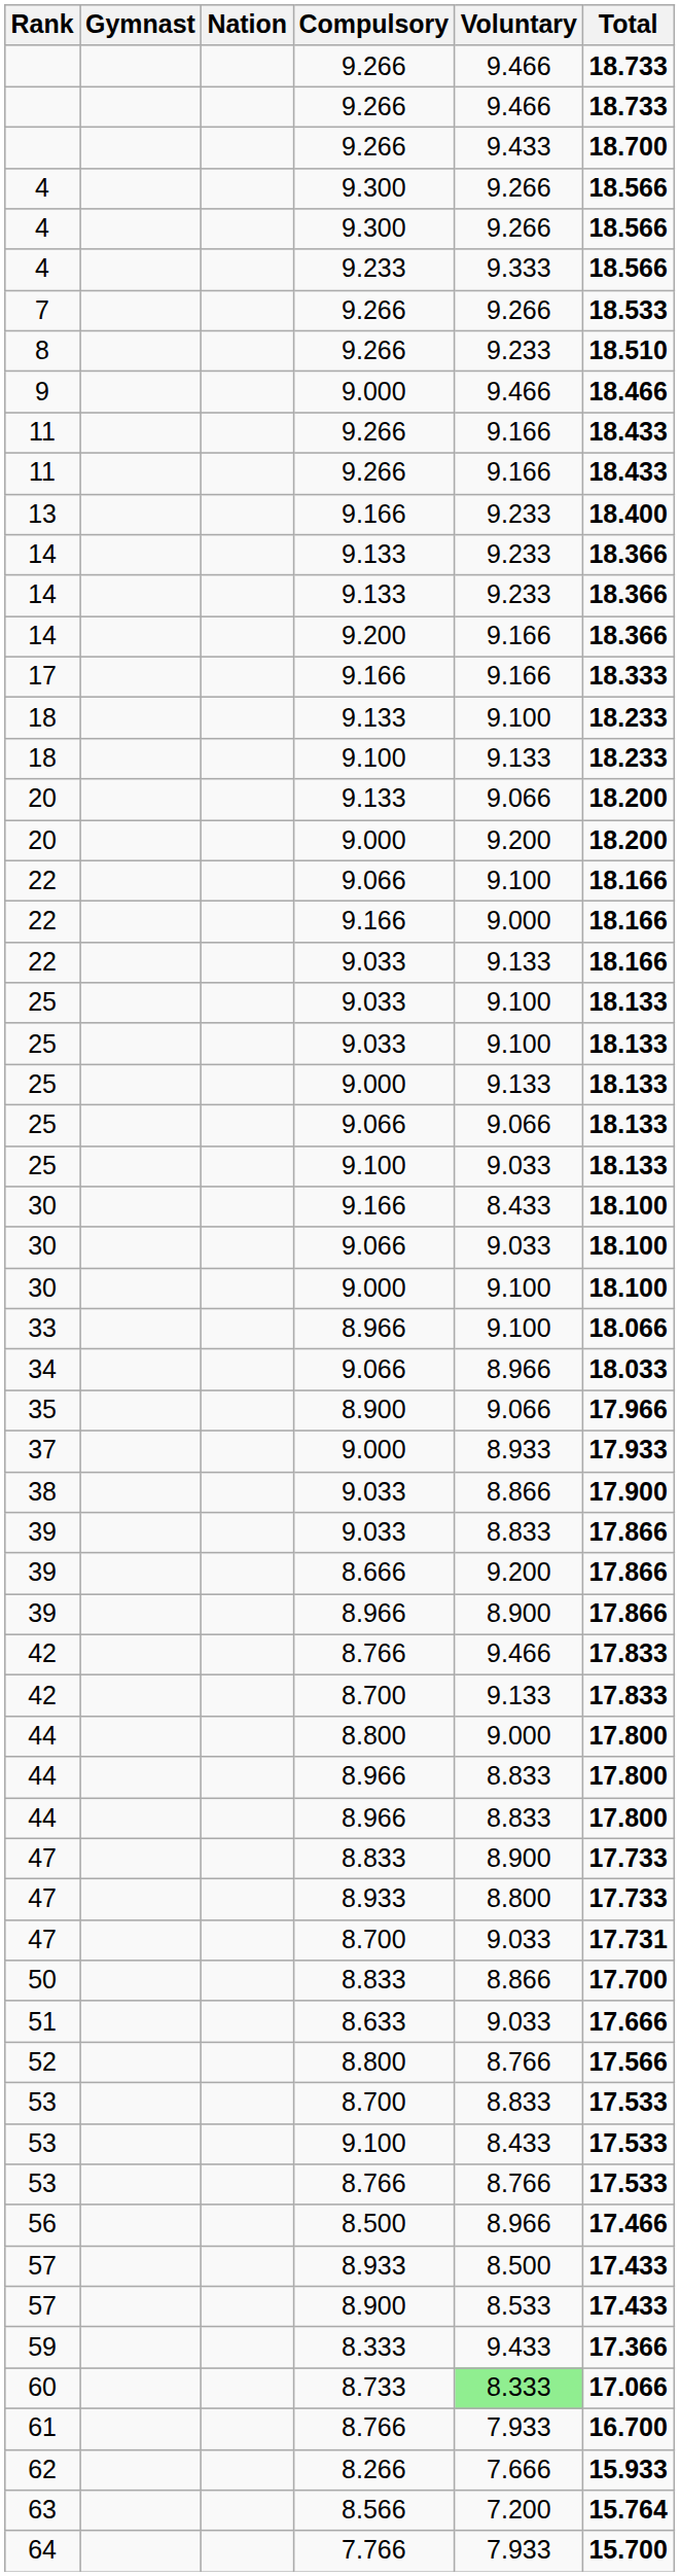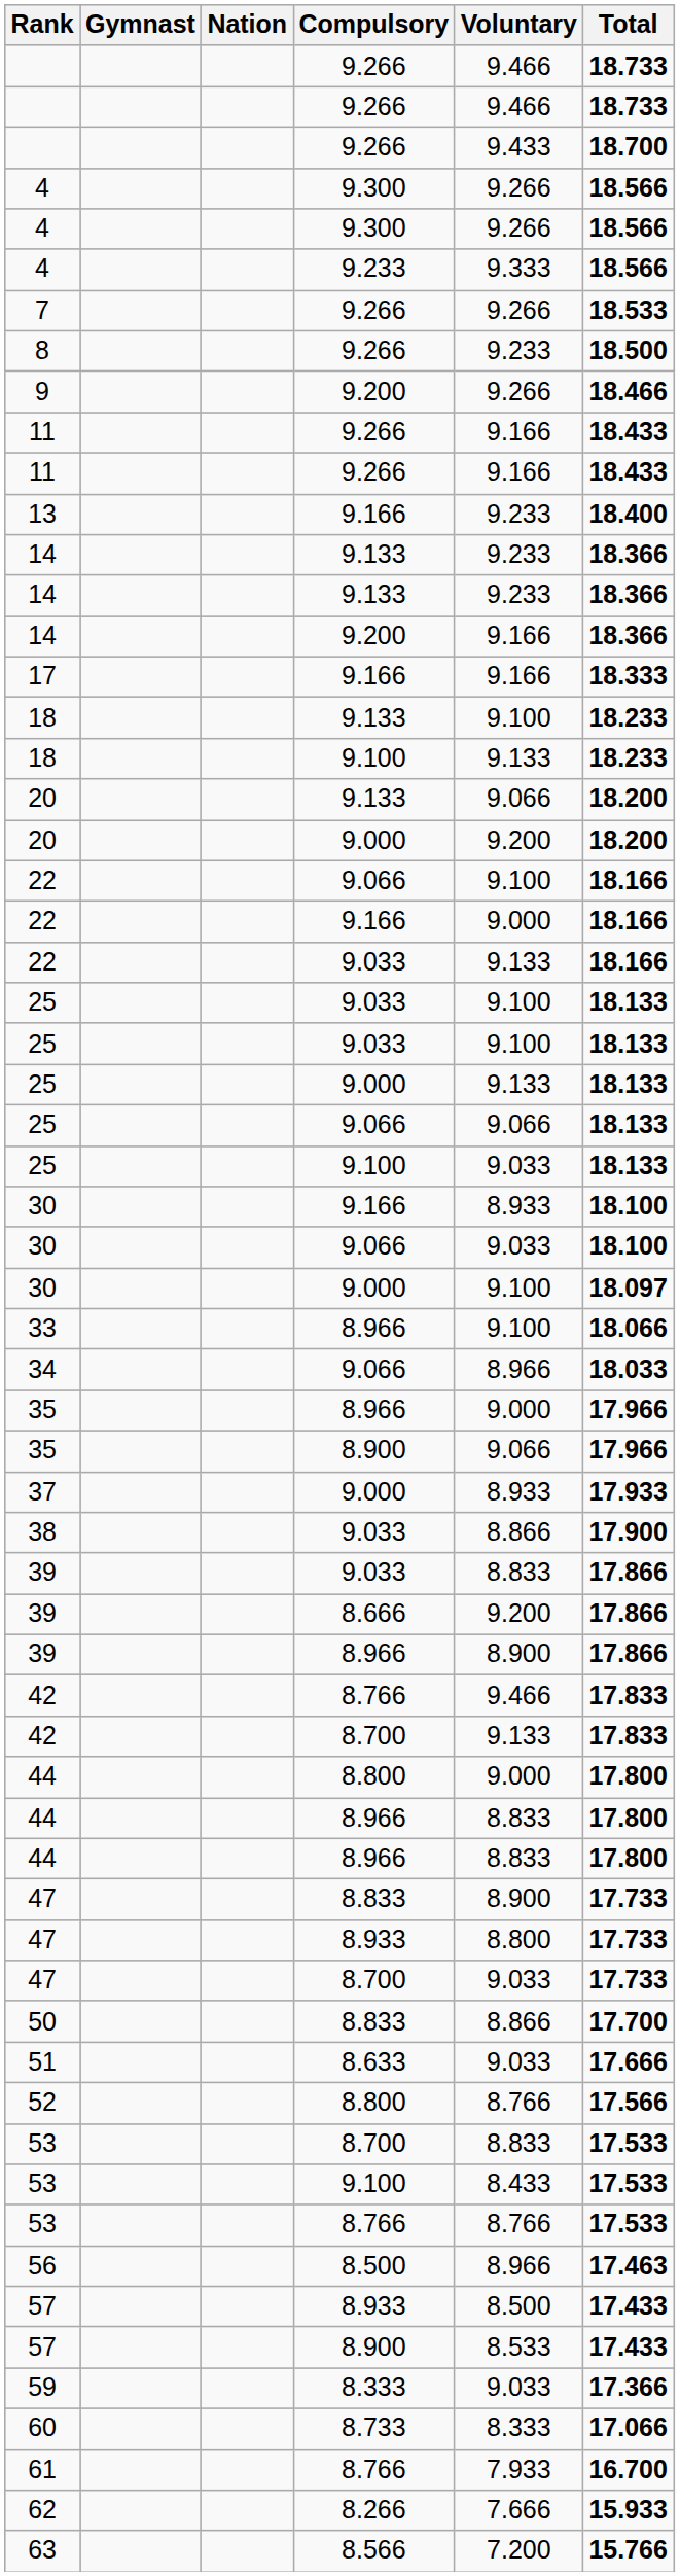8 | Total: 18.510 -> 18.500
+ row: 9 | 9.200 | 9.266 | 18.466
- row: 9 | 9.000 | 9.466 | 18.466
30 / 9.166 | Voluntary: 8.433 -> 8.933
30 / 9.000 | Total: 18.100 -> 18.097
+ row: 35 | 8.966 | 9.000 | 17.966
47 / 8.700 | Total: 17.731 -> 17.733
56 | Total: 17.466 -> 17.463
59 | Voluntary: 9.433 -> 9.033
60 | Voluntary: lightgreen background -> no background
63 | Total: 15.764 -> 15.766
- row: 64 | 7.766 | 7.933 | 15.700
